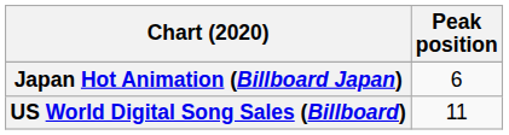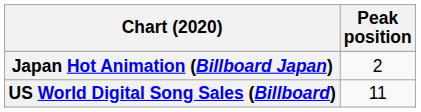Japan Hot Animation (Billboard Japan) | Peak position: 6 -> 2
